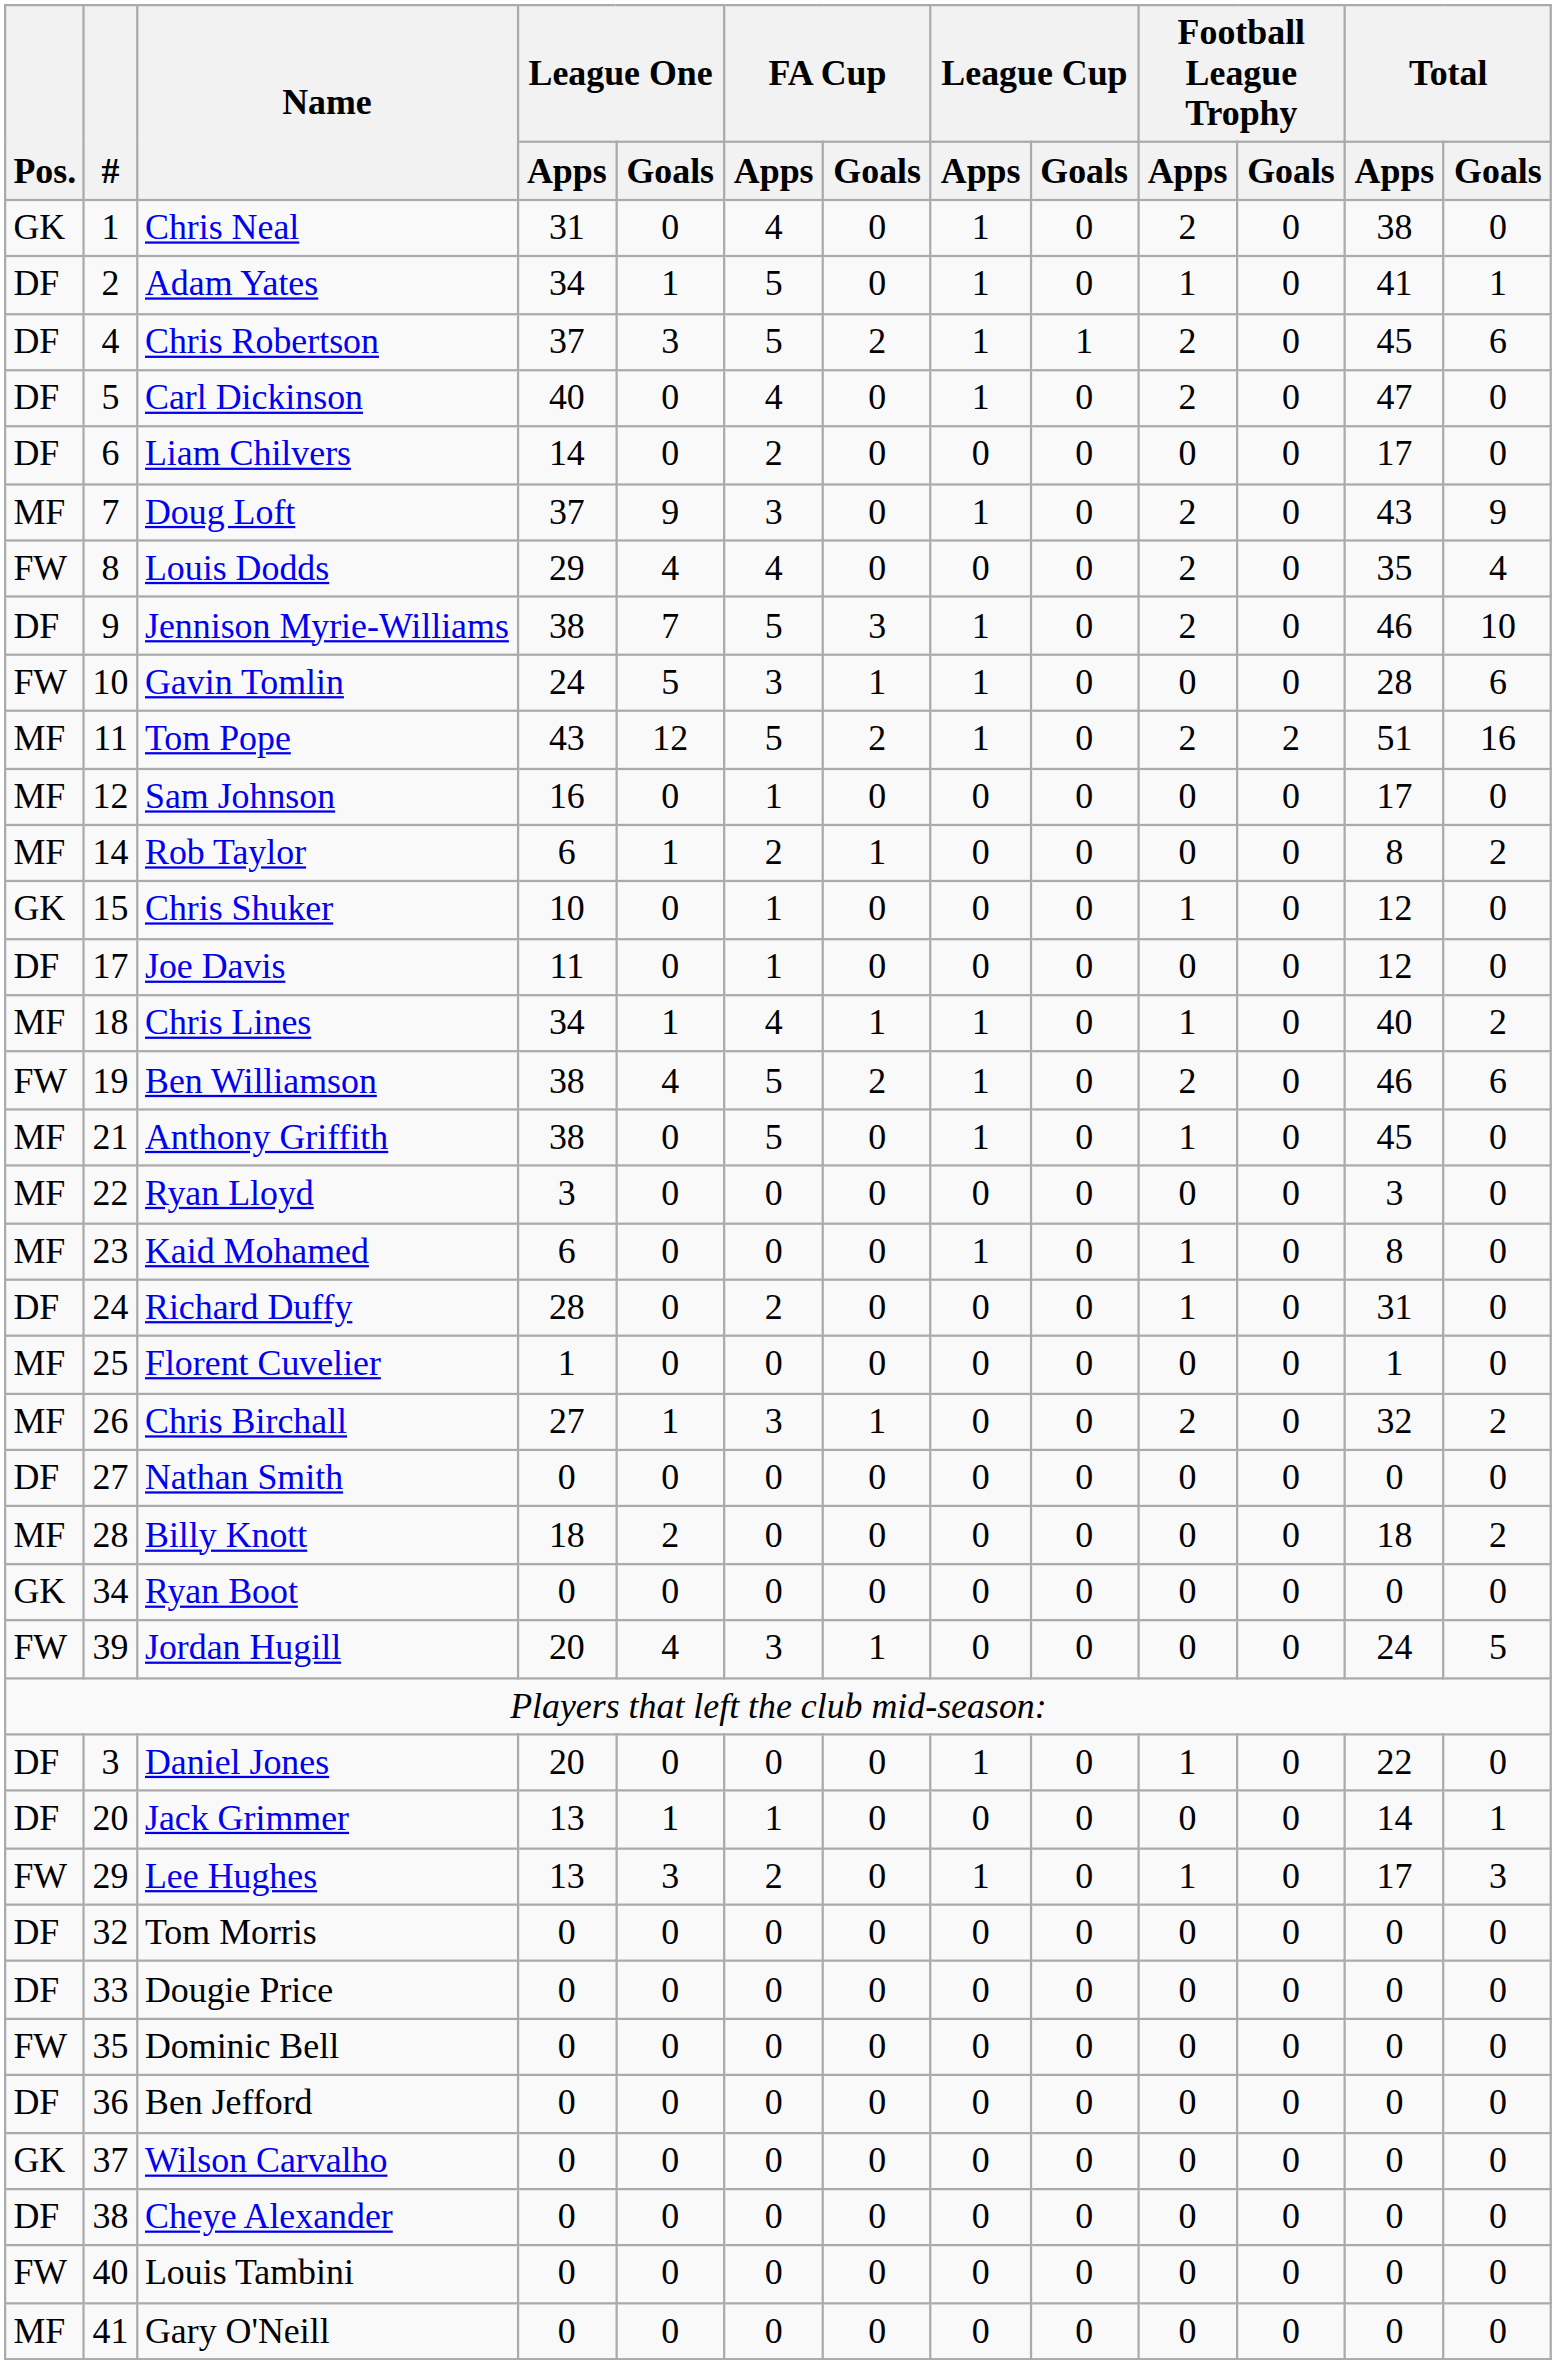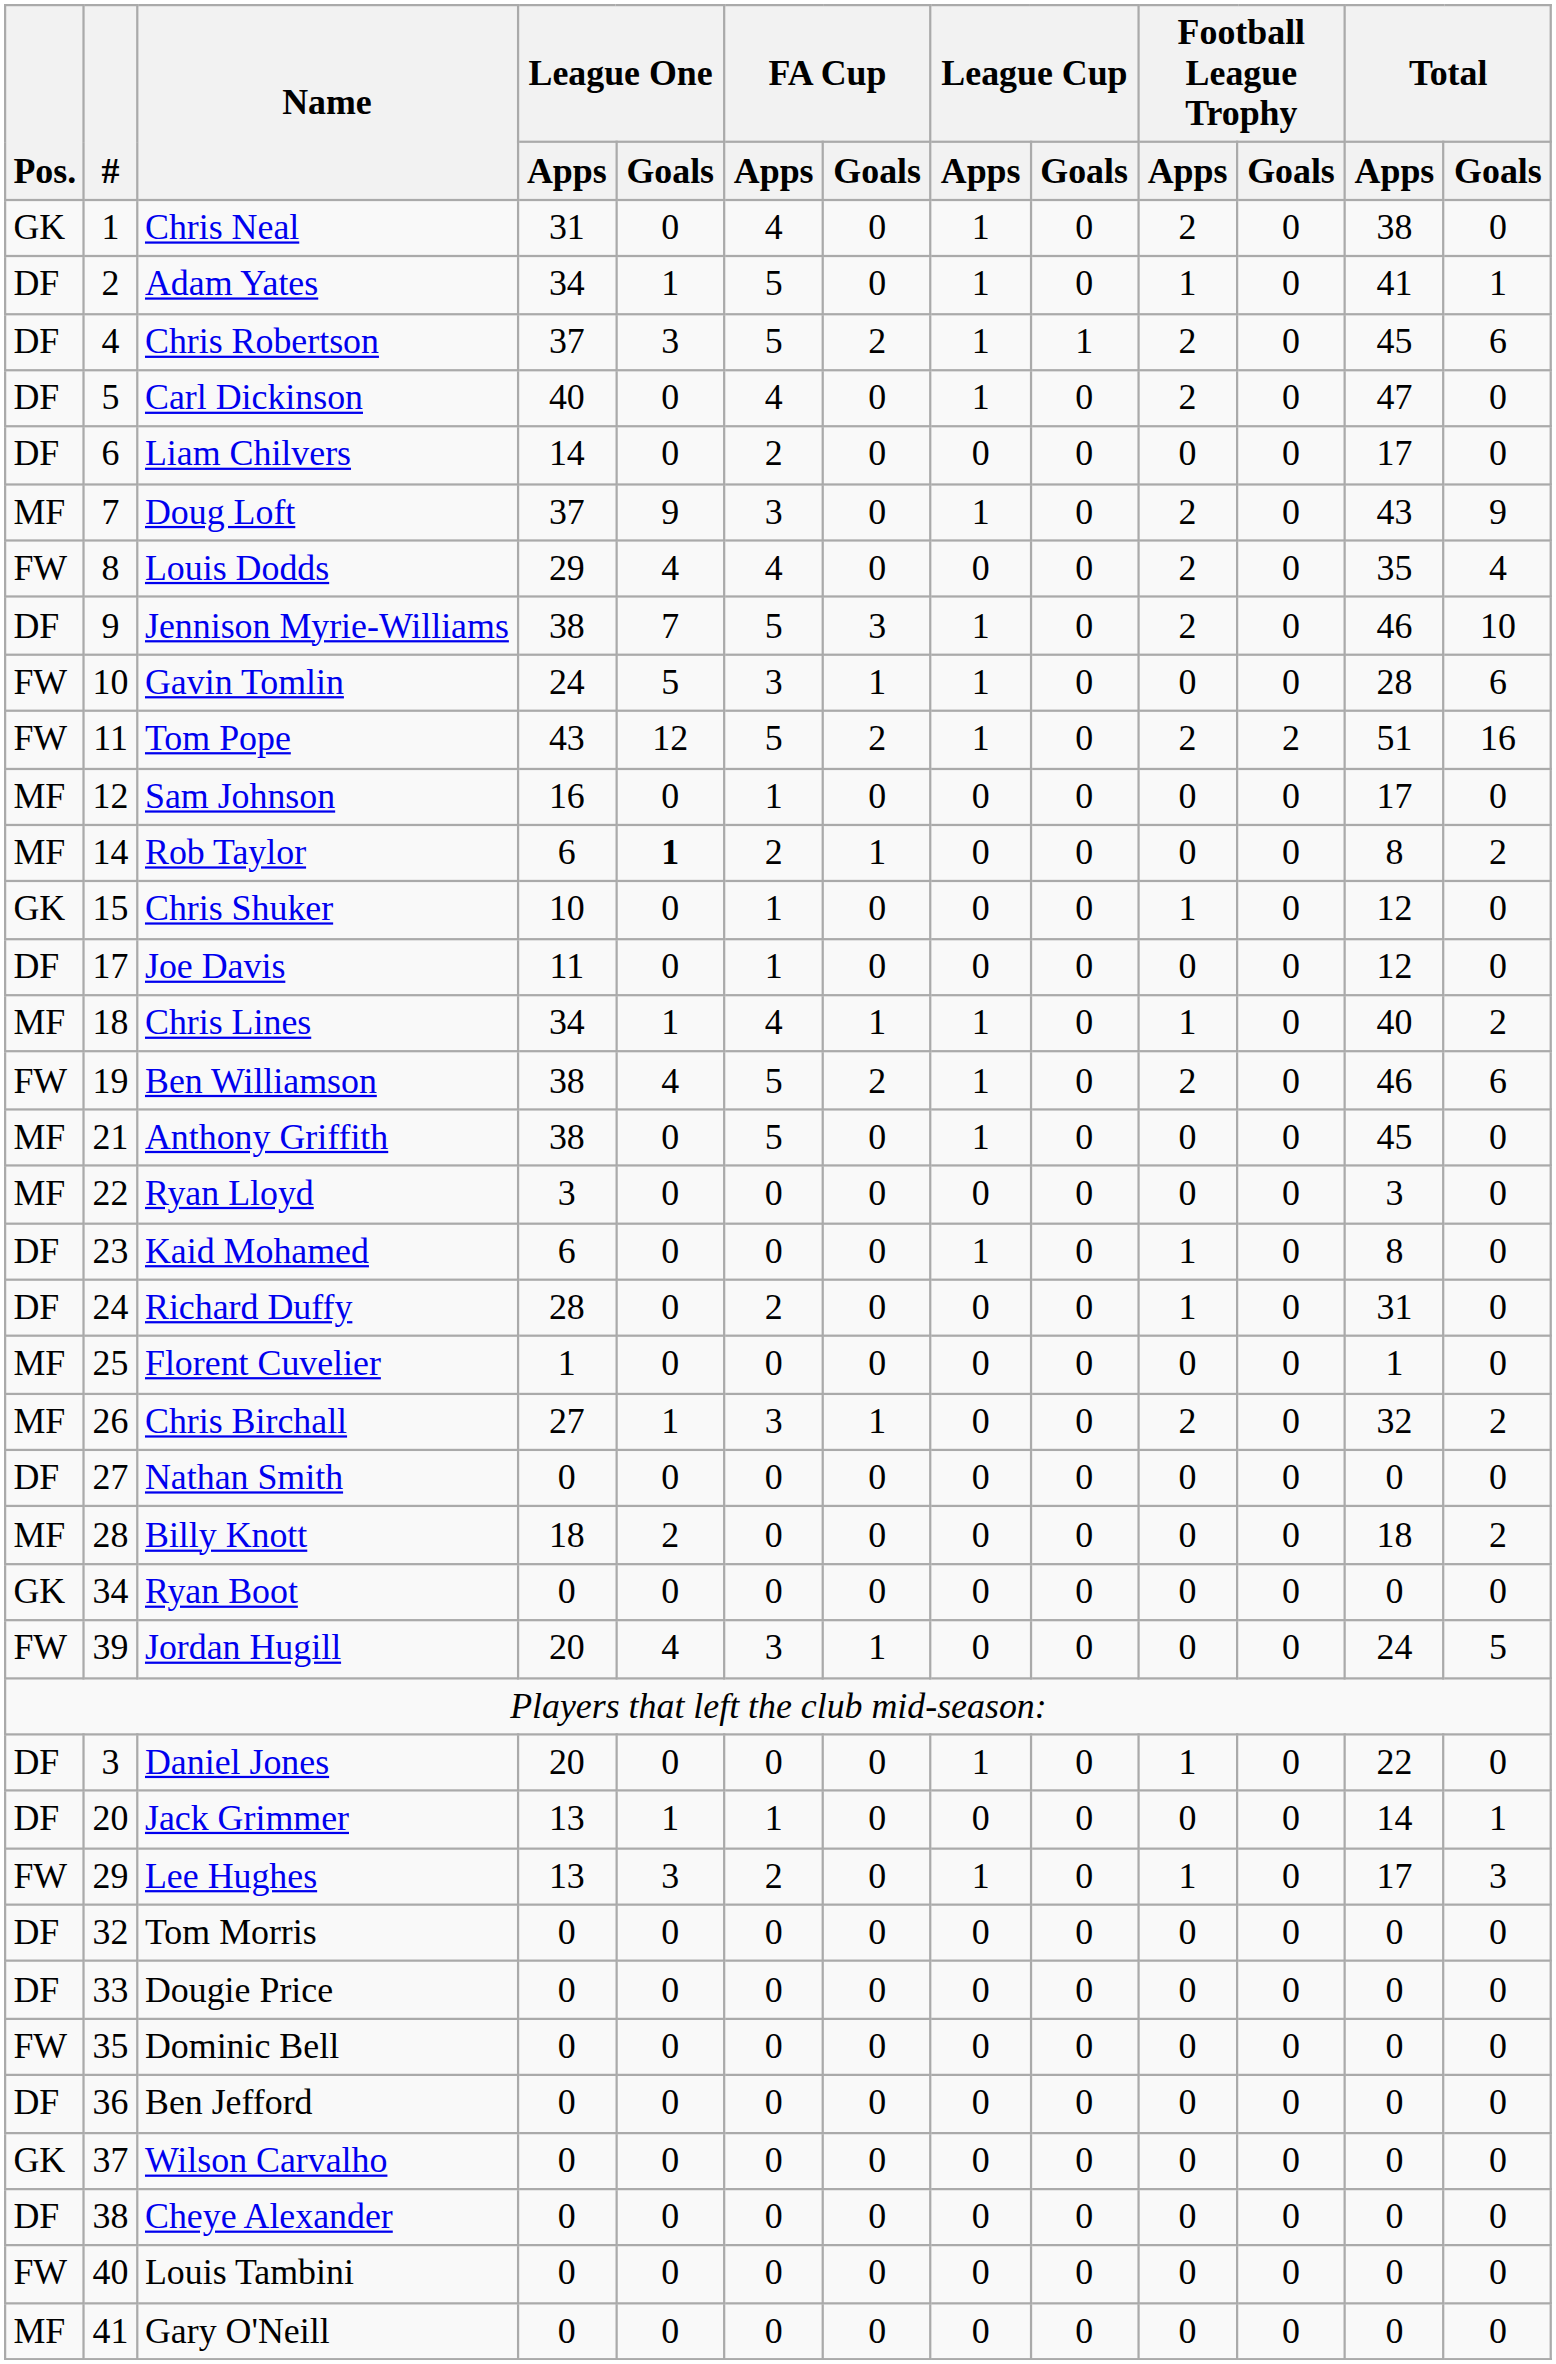Tom Pope | Pos.: MF -> FW
Rob Taylor | League One / Goals: normal -> bold
Anthony Griffith | Football League Trophy / Apps: 1 -> 0
Kaid Mohamed | Pos.: MF -> DF
